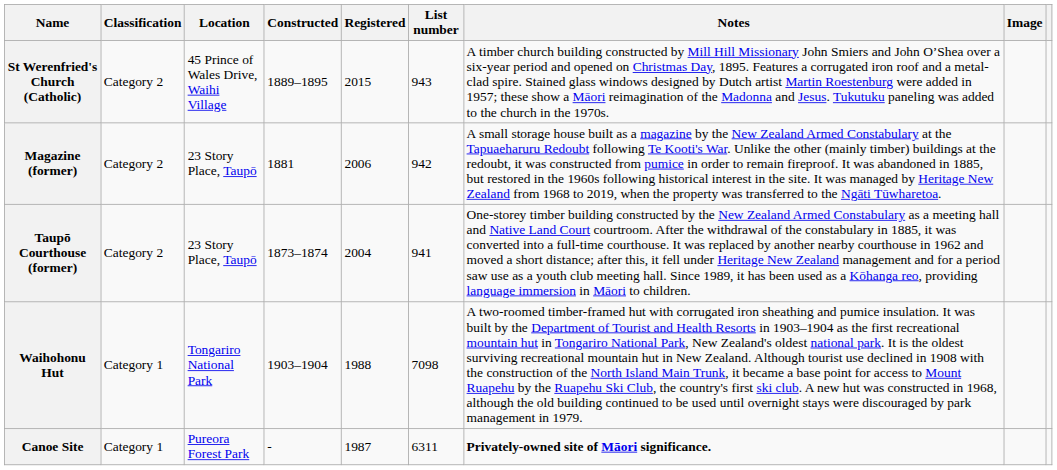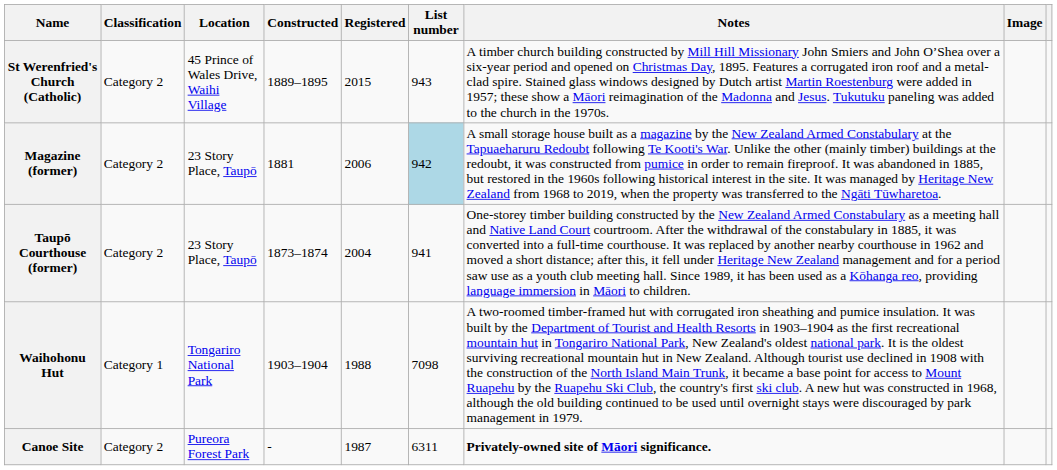Magazine (former) | List number: no background -> lightblue background
Canoe Site | Classification: Category 1 -> Category 2
